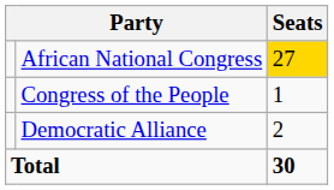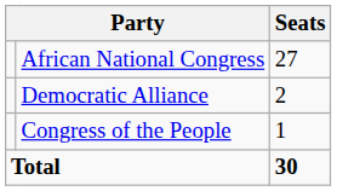African National Congress | Seats: gold background -> no background
rows swapped: Democratic Alliance <-> Congress of the People
